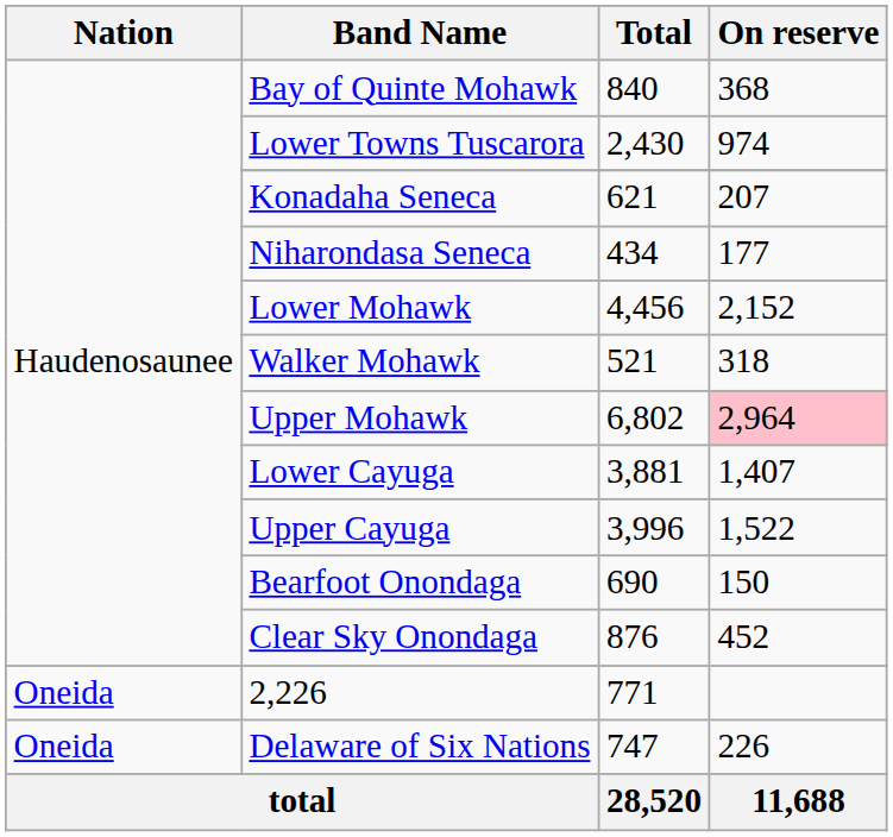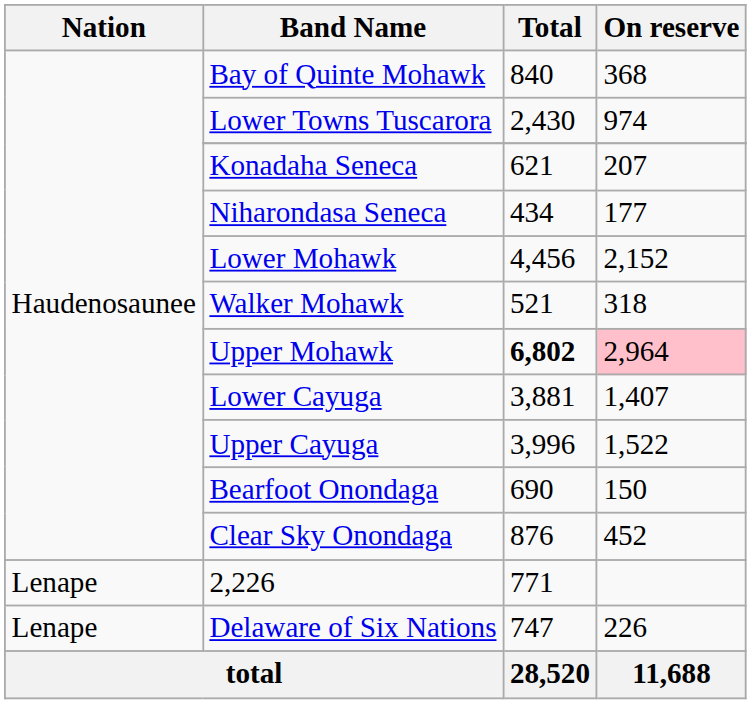Upper Mohawk | Total: normal -> bold
2,226 | Nation: Oneida -> Lenape
Delaware of Six Nations | Nation: Oneida -> Lenape
